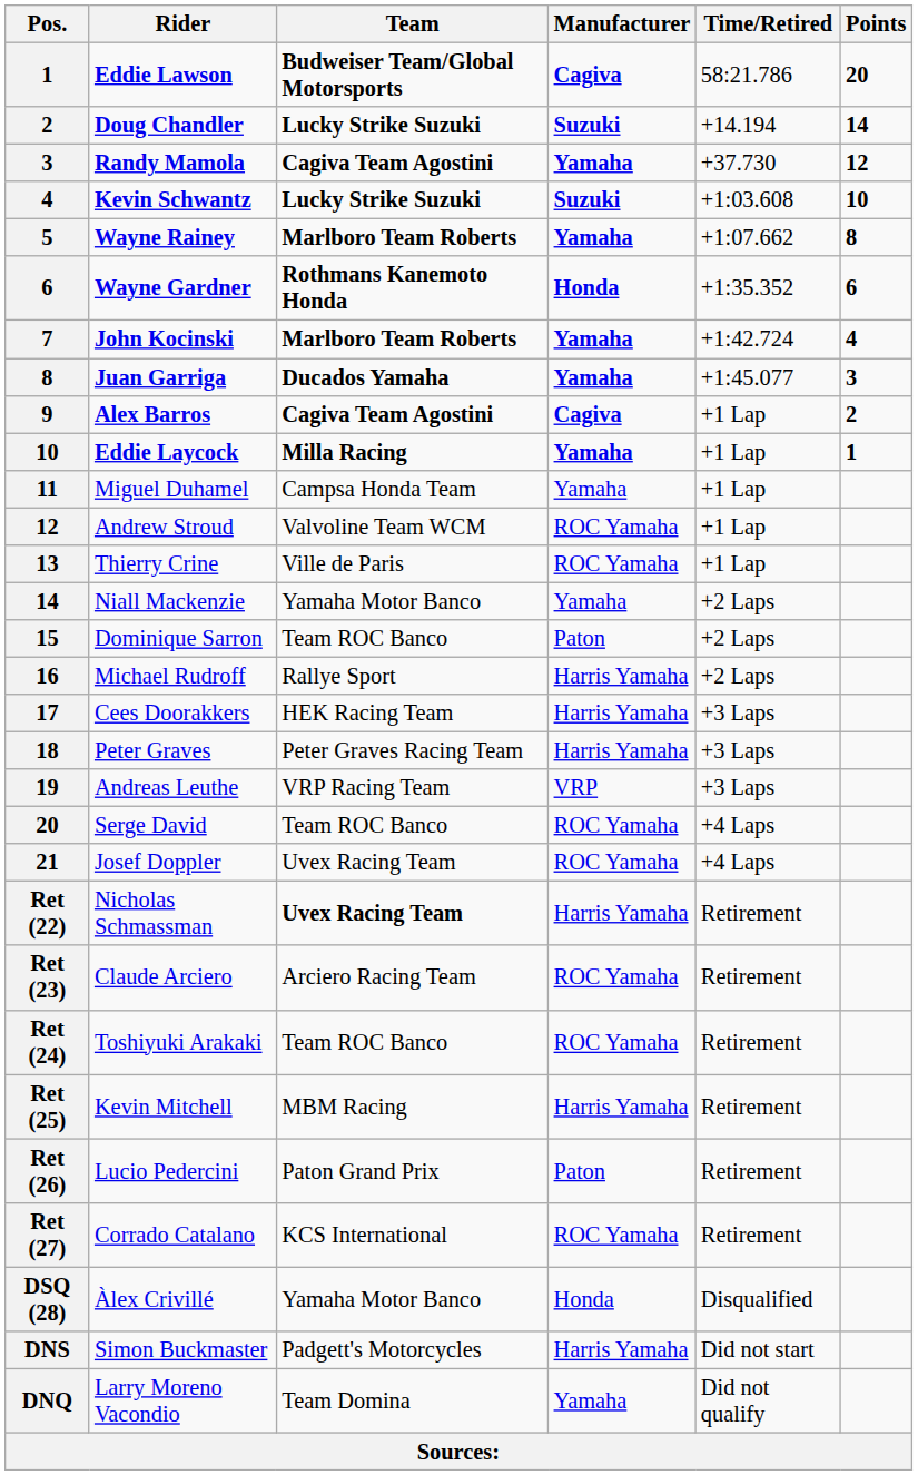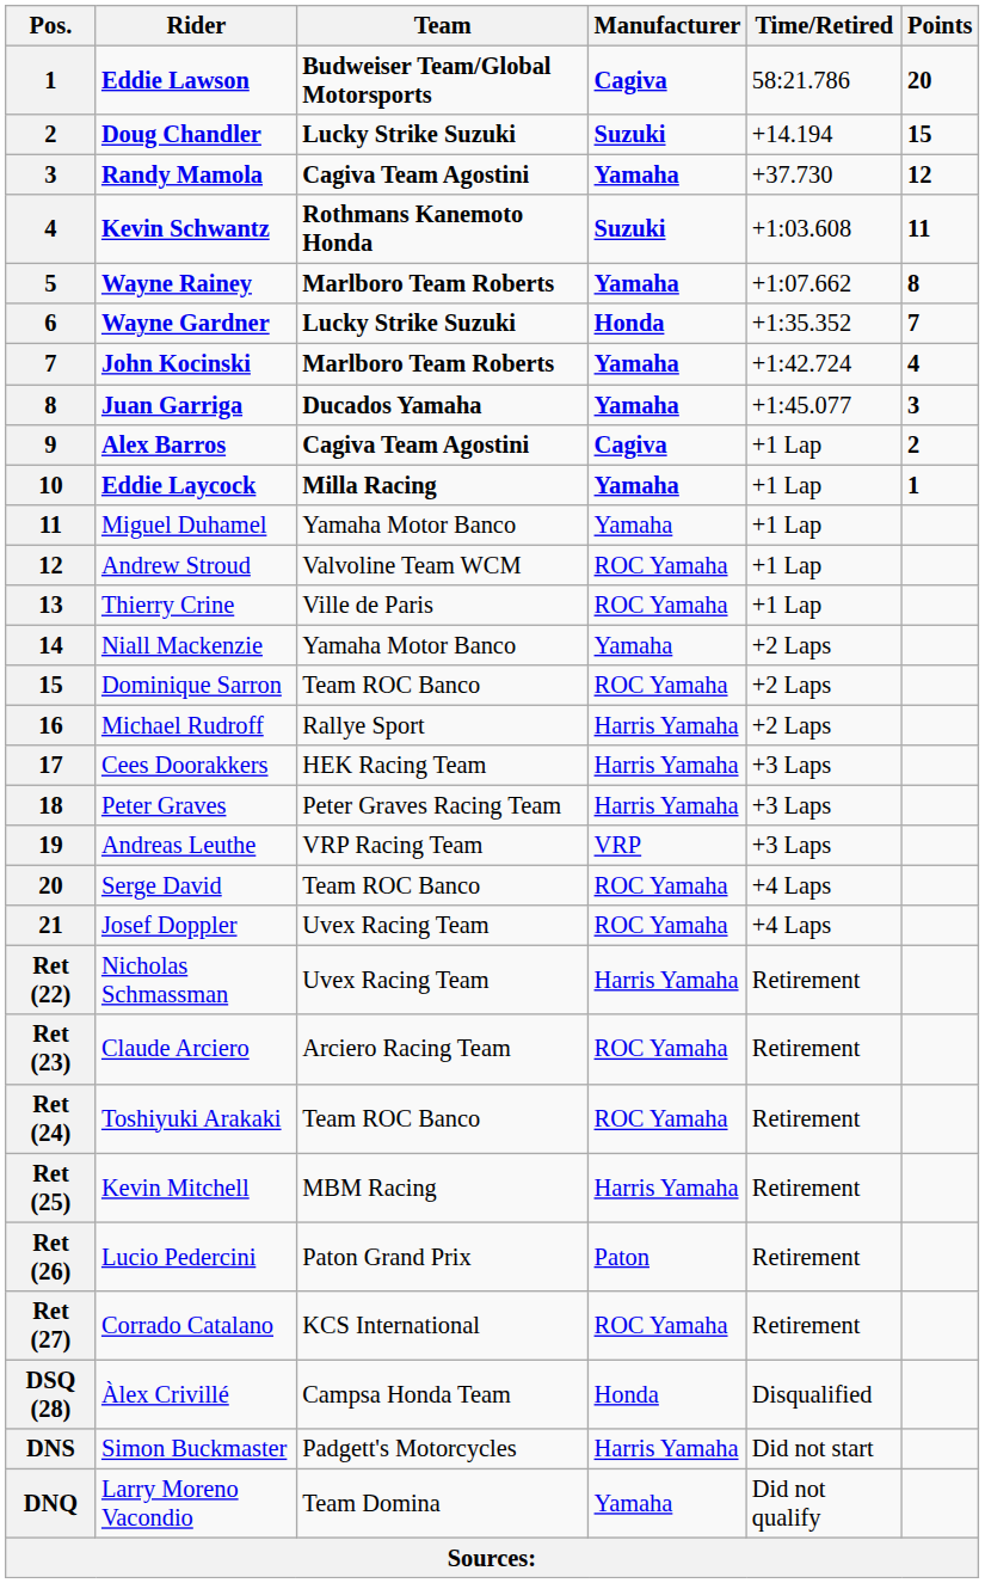Doug Chandler | Points: 14 -> 15
Kevin Schwantz | Team: Lucky Strike Suzuki -> Rothmans Kanemoto Honda
Kevin Schwantz | Points: 10 -> 11
Wayne Gardner | Team: Rothmans Kanemoto Honda -> Lucky Strike Suzuki
Wayne Gardner | Points: 6 -> 7
Miguel Duhamel | Team: Campsa Honda Team -> Yamaha Motor Banco
Dominique Sarron | Manufacturer: Paton -> ROC Yamaha
Nicholas Schmassman | Team: bold -> normal
Àlex Crivillé | Team: Yamaha Motor Banco -> Campsa Honda Team
